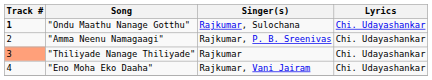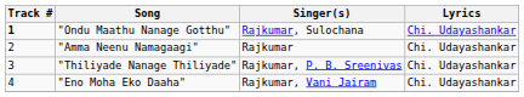"Amma Neenu Namagaagi" | Singer(s): Rajkumar, P. B. Sreenivas -> Rajkumar
"Thiliyade Nanage Thiliyade" | Track #: lightsalmon background -> no background
"Thiliyade Nanage Thiliyade" | Singer(s): Rajkumar -> Rajkumar, P. B. Sreenivas
